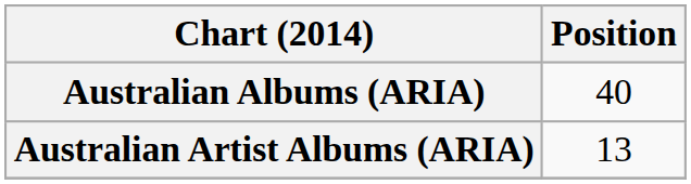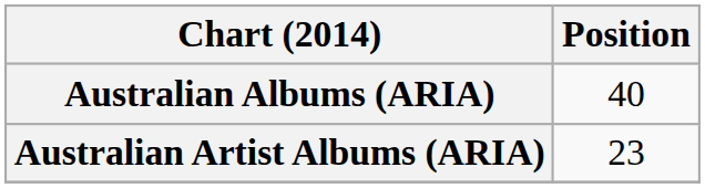Australian Artist Albums (ARIA) | Position: 13 -> 23
